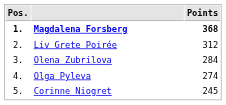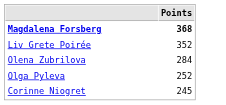- column: Pos. | 1. | 2. | 3. | 4. | 5.
Liv Grete Poirée | Points: 312 -> 352
Olga Pyleva | Points: 274 -> 252
